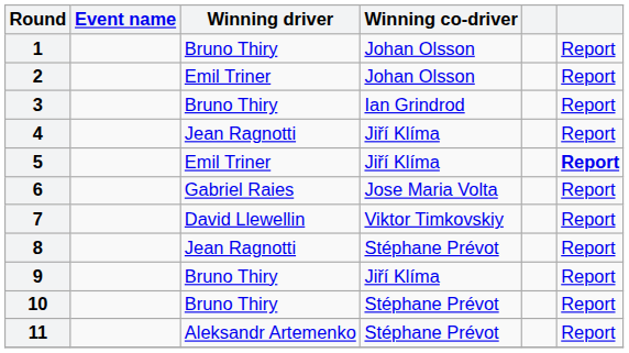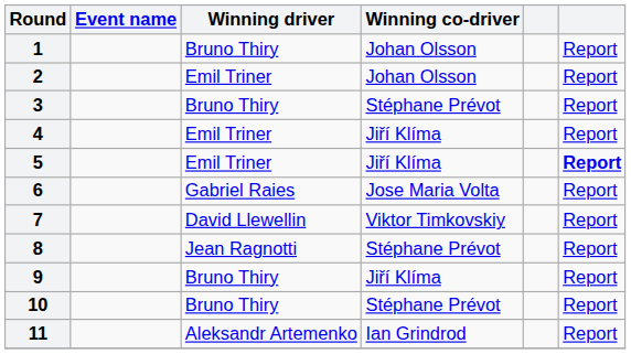3 | Winning co-driver: Ian Grindrod -> Stéphane Prévot
4 | Winning driver: Jean Ragnotti -> Emil Triner
11 | Winning co-driver: Stéphane Prévot -> Ian Grindrod
